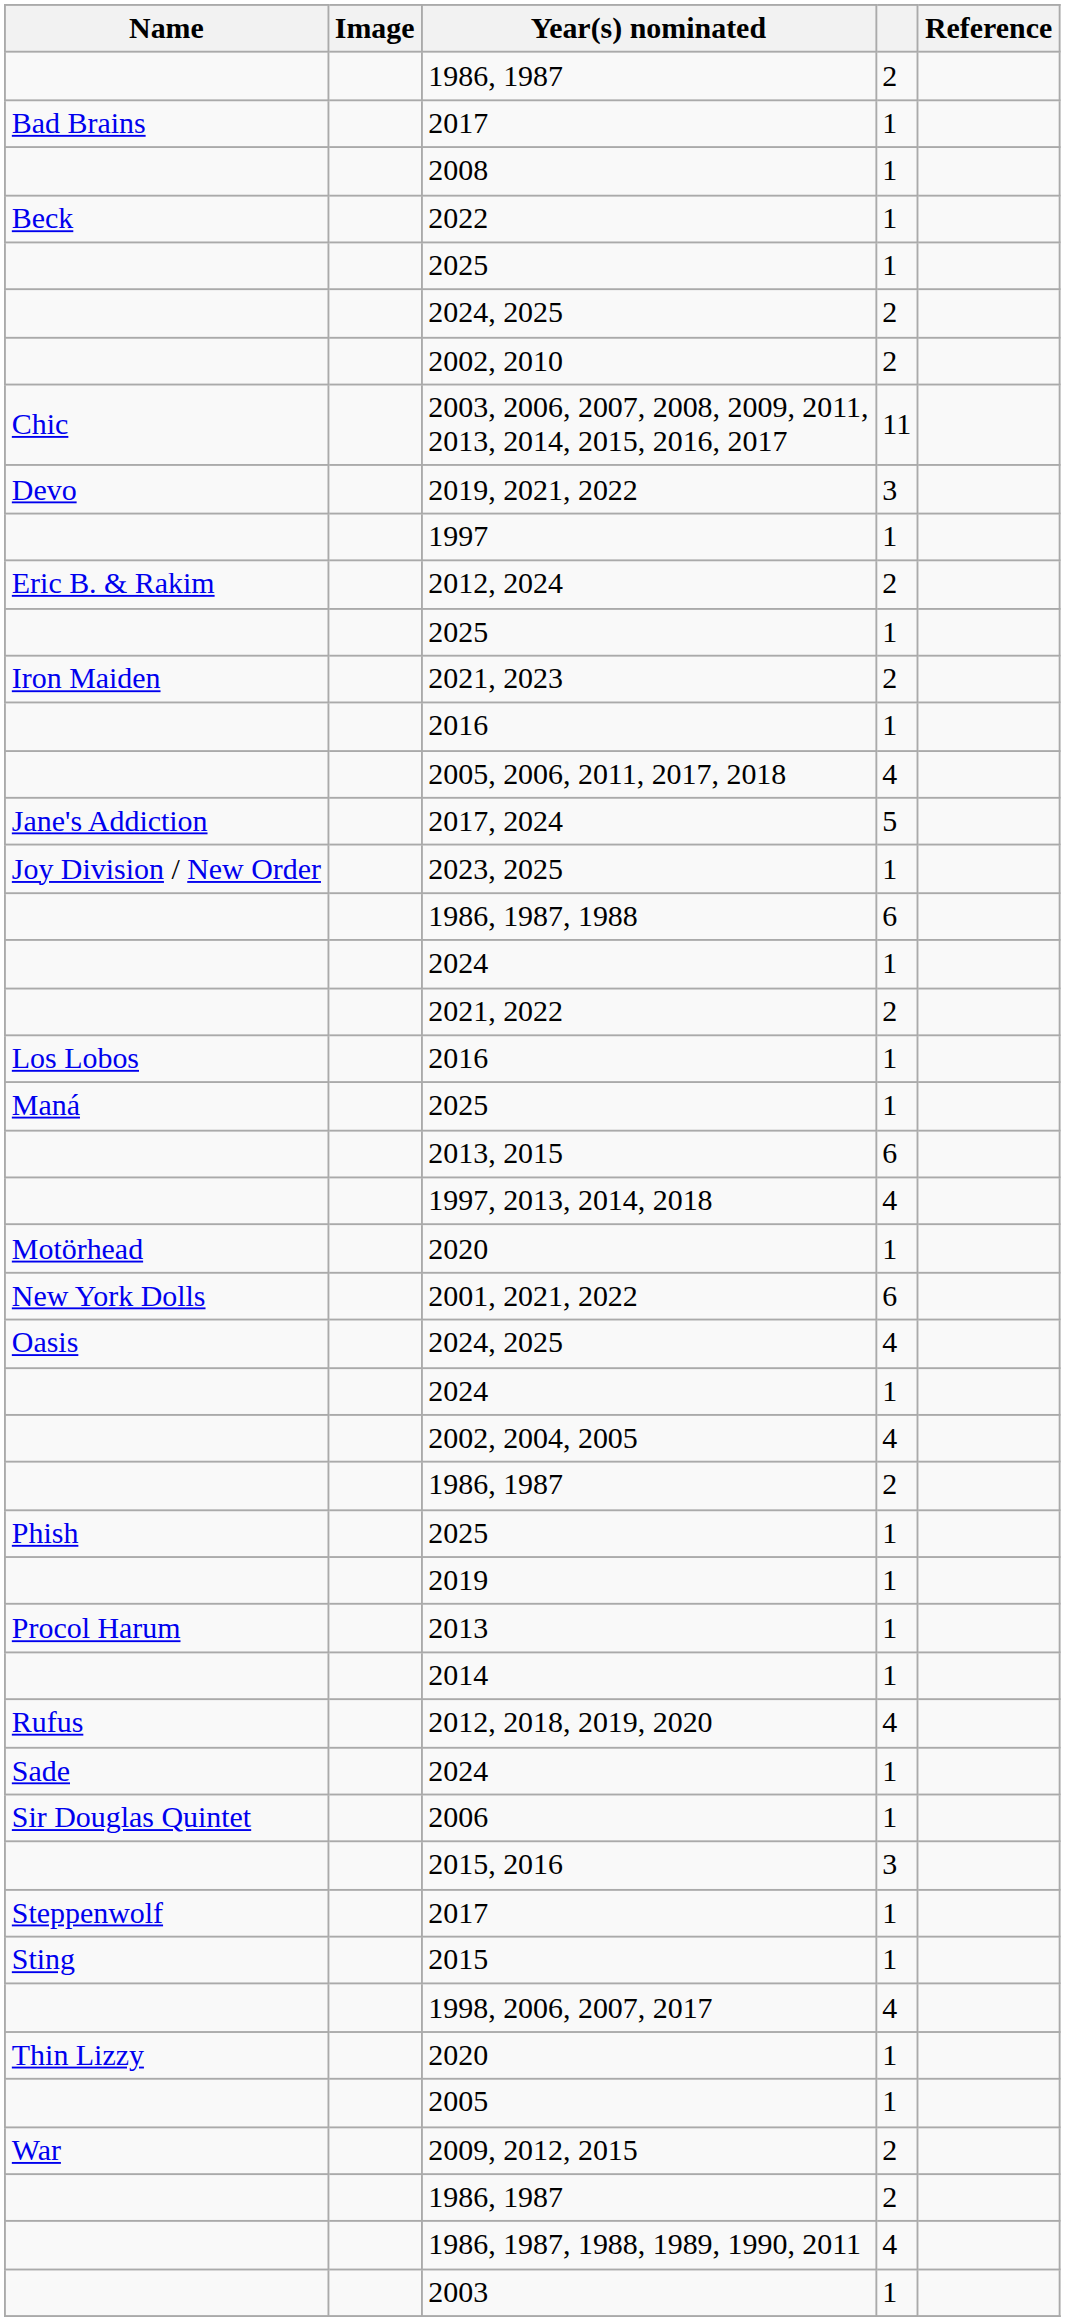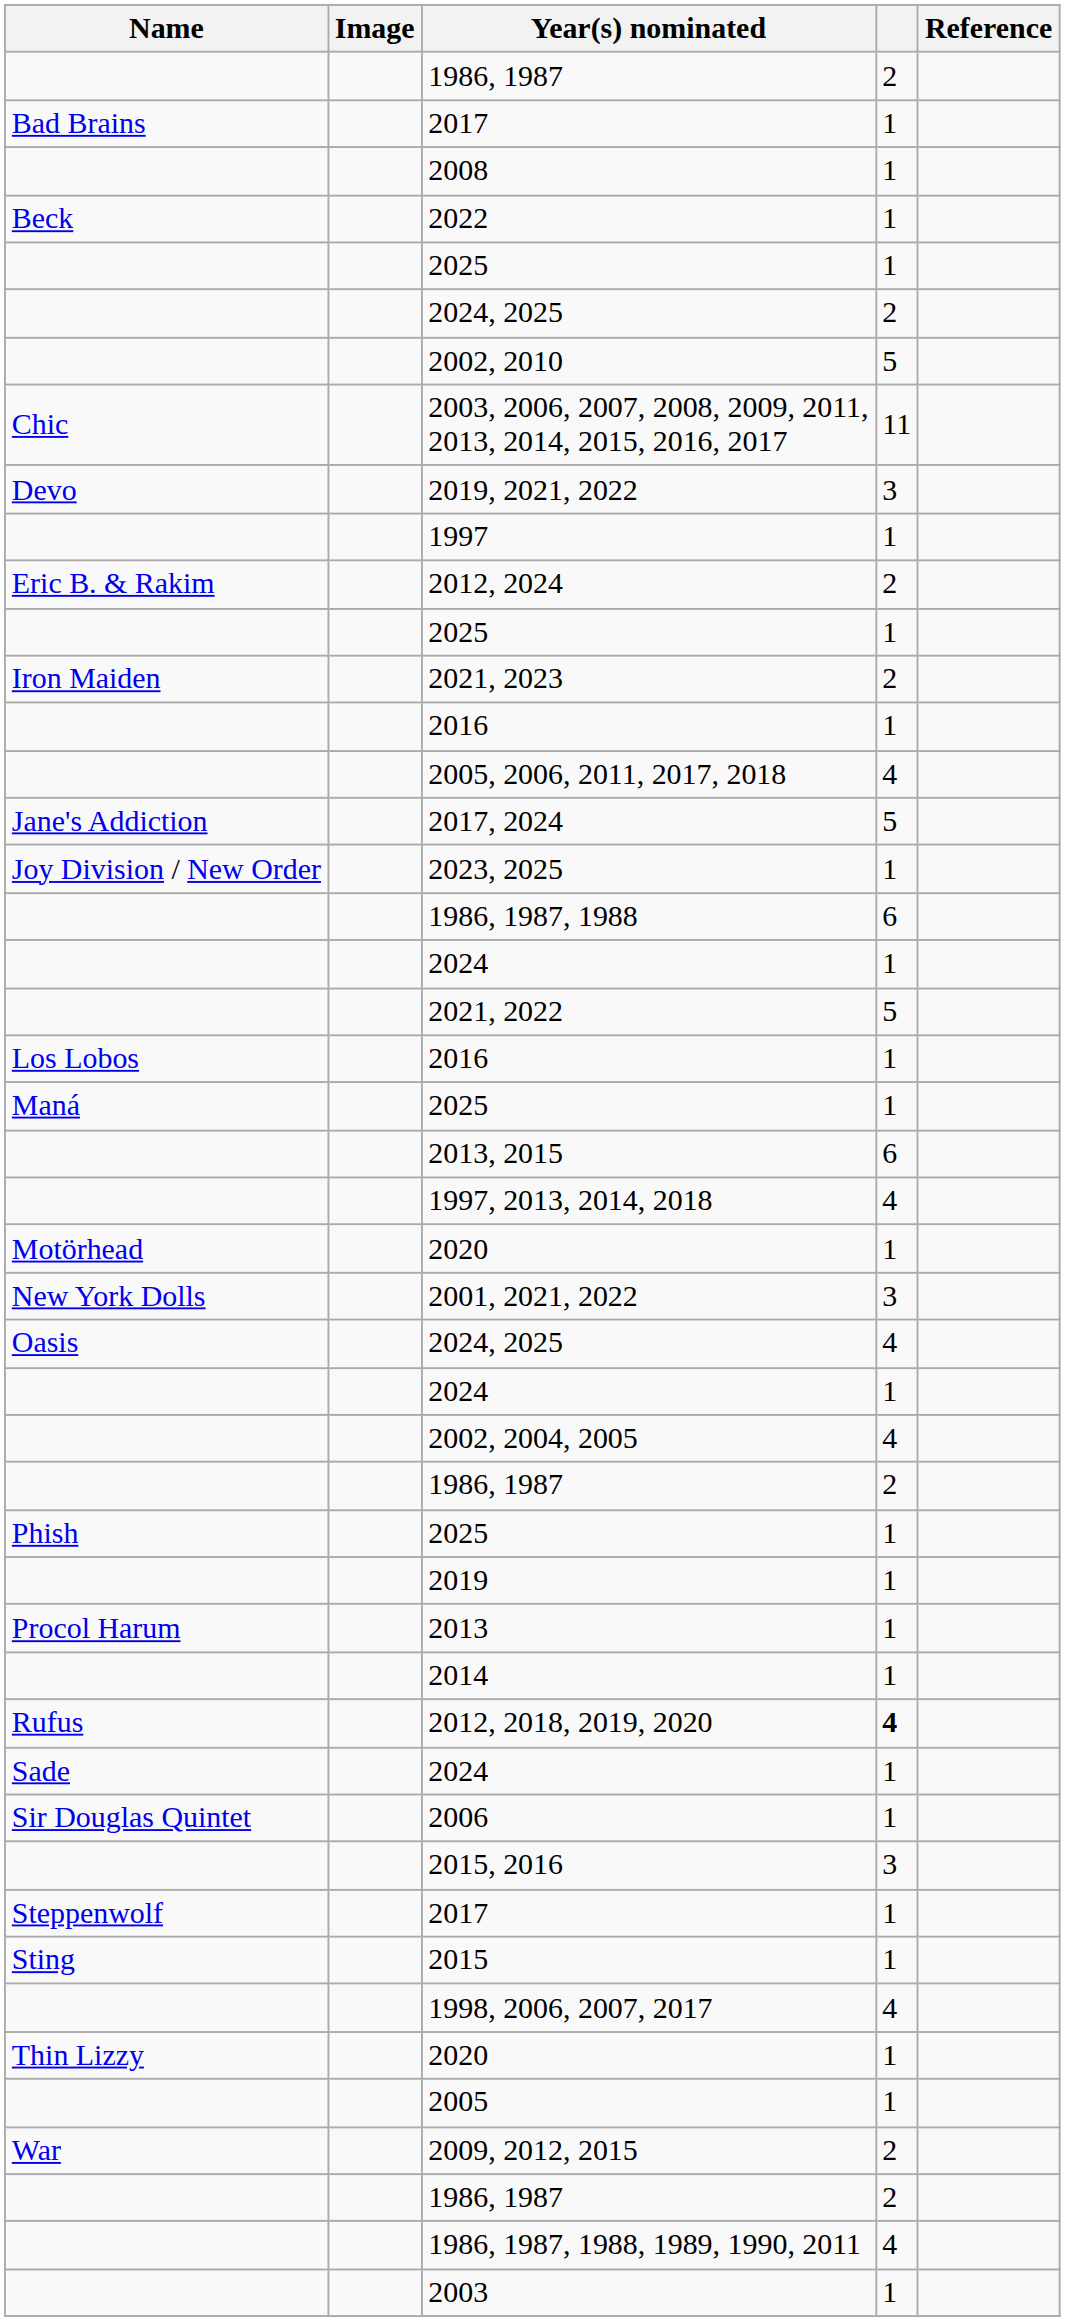2002, 2010 | column 4: 2 -> 5
2021, 2022 | column 4: 2 -> 5
2001, 2021, 2022 | column 4: 6 -> 3
2012, 2018, 2019, 2020 | column 4: normal -> bold
